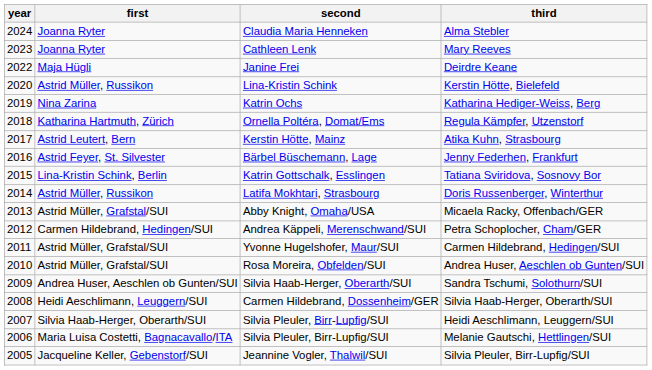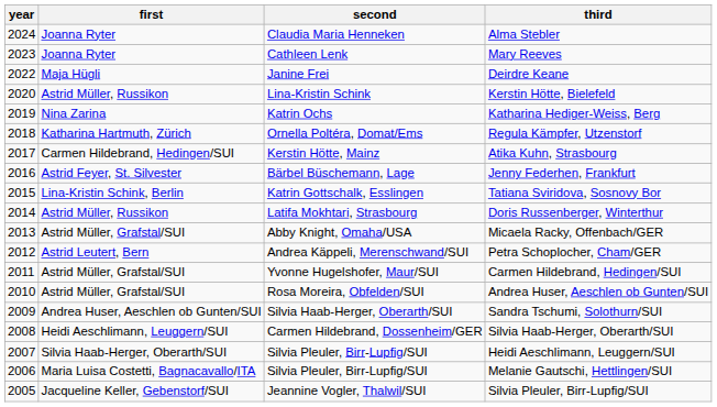Atika Kuhn, Strasbourg | first: Astrid Leutert, Bern -> Carmen Hildebrand, Hedingen/SUI
Petra Schoplocher, Cham/GER | first: Carmen Hildebrand, Hedingen/SUI -> Astrid Leutert, Bern
